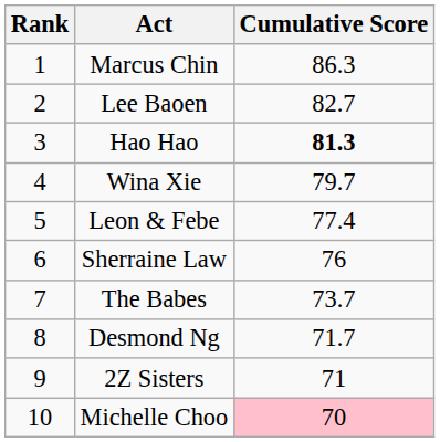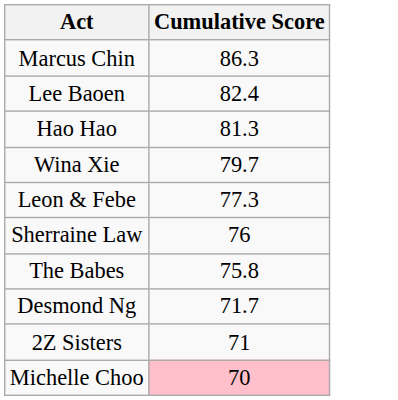- column: Rank | 1 | 2 | 3 | 4 | 5 | 6 | 7 | 8 | 9 | 10
Lee Baoen | Cumulative Score: 82.7 -> 82.4
Hao Hao | Cumulative Score: bold -> normal
Leon & Febe | Cumulative Score: 77.4 -> 77.3
The Babes | Cumulative Score: 73.7 -> 75.8
